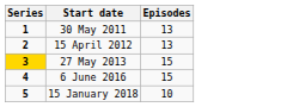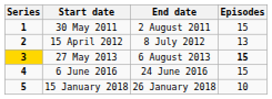+ column: End date | 2 August 2011 | 8 July 2012 | 6 August 2013 | 24 June 2016 | 26 January 2018
30 May 2011 | Episodes: 13 -> 15
27 May 2013 | Episodes: normal -> bold
